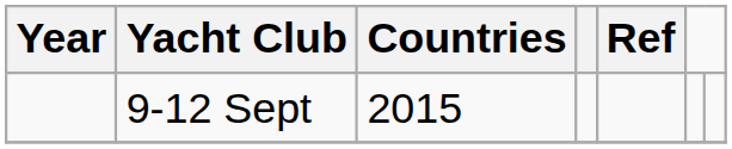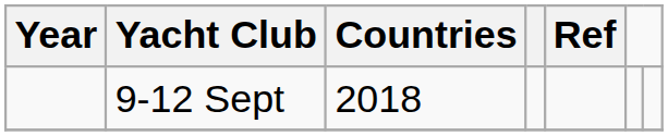9-12 Sept | Countries: 2015 -> 2018
